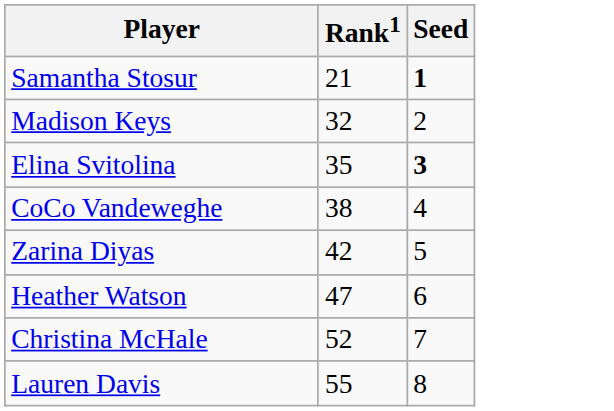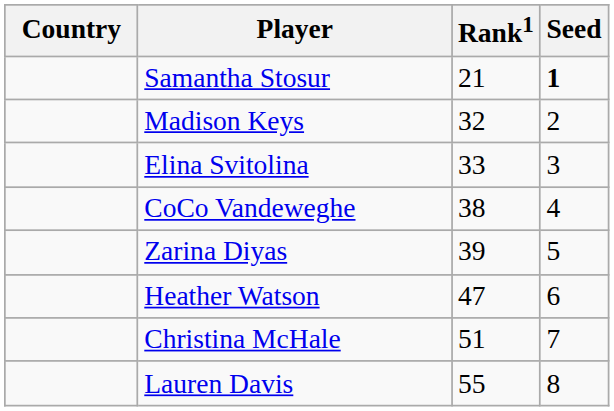+ column: Country
Elina Svitolina | Rank1: 35 -> 33
Elina Svitolina | Seed: bold -> normal
Zarina Diyas | Rank1: 42 -> 39
Christina McHale | Rank1: 52 -> 51
